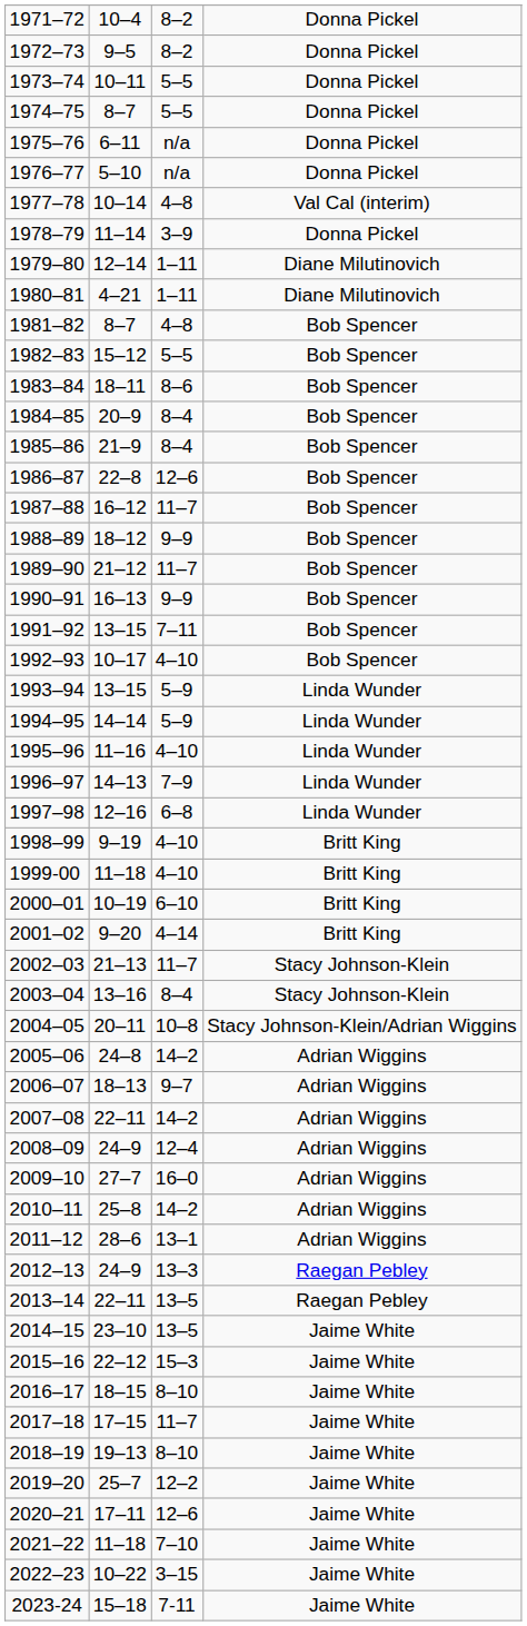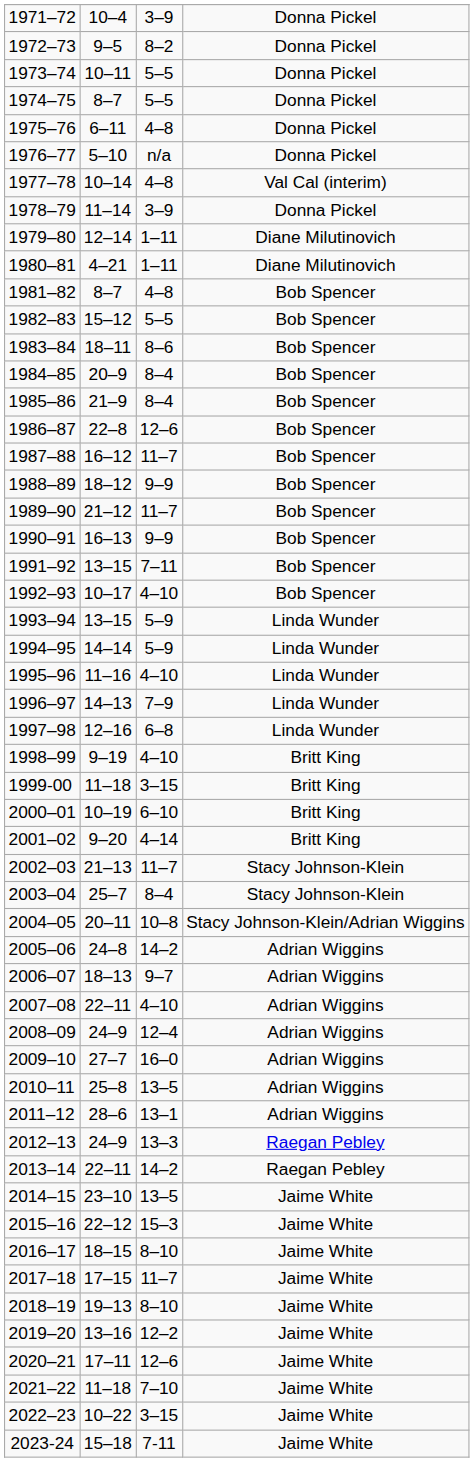1971–72 | column 3: 8–2 -> 3–9
1975–76 | column 3: n/a -> 4–8
1999-00 | column 3: 4–10 -> 3–15
2003–04 | column 2: 13–16 -> 25–7
2007–08 | column 3: 14–2 -> 4–10
2010–11 | column 3: 14–2 -> 13–5
2013–14 | column 3: 13–5 -> 14–2
2019–20 | column 2: 25–7 -> 13–16
